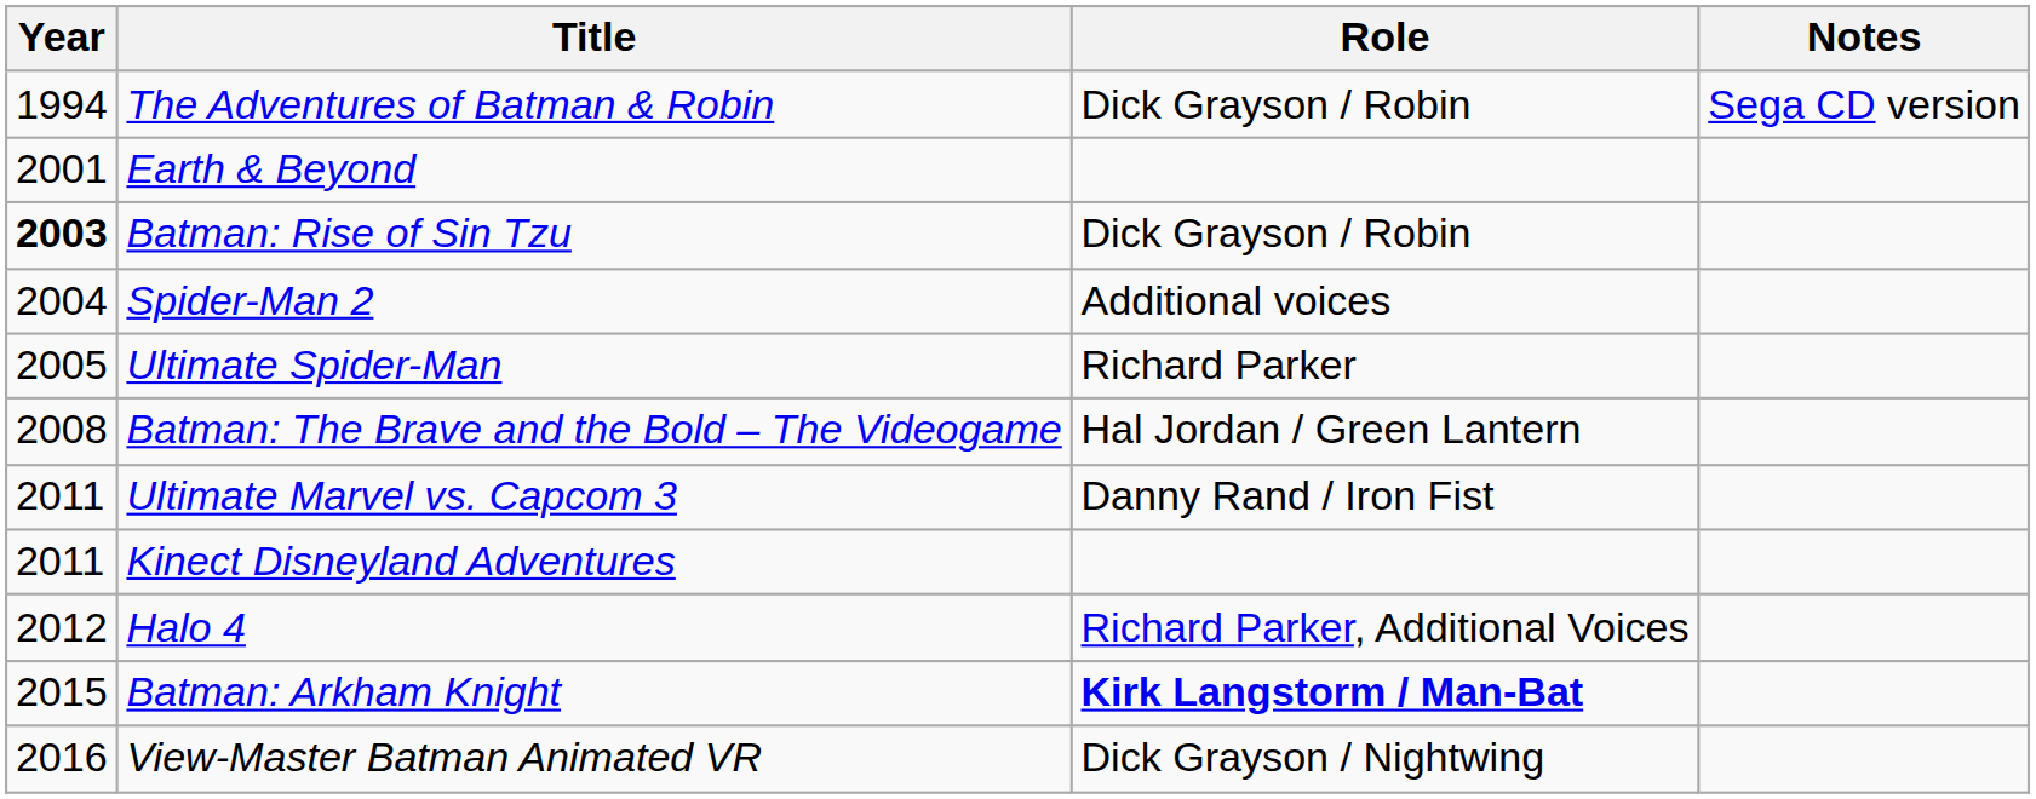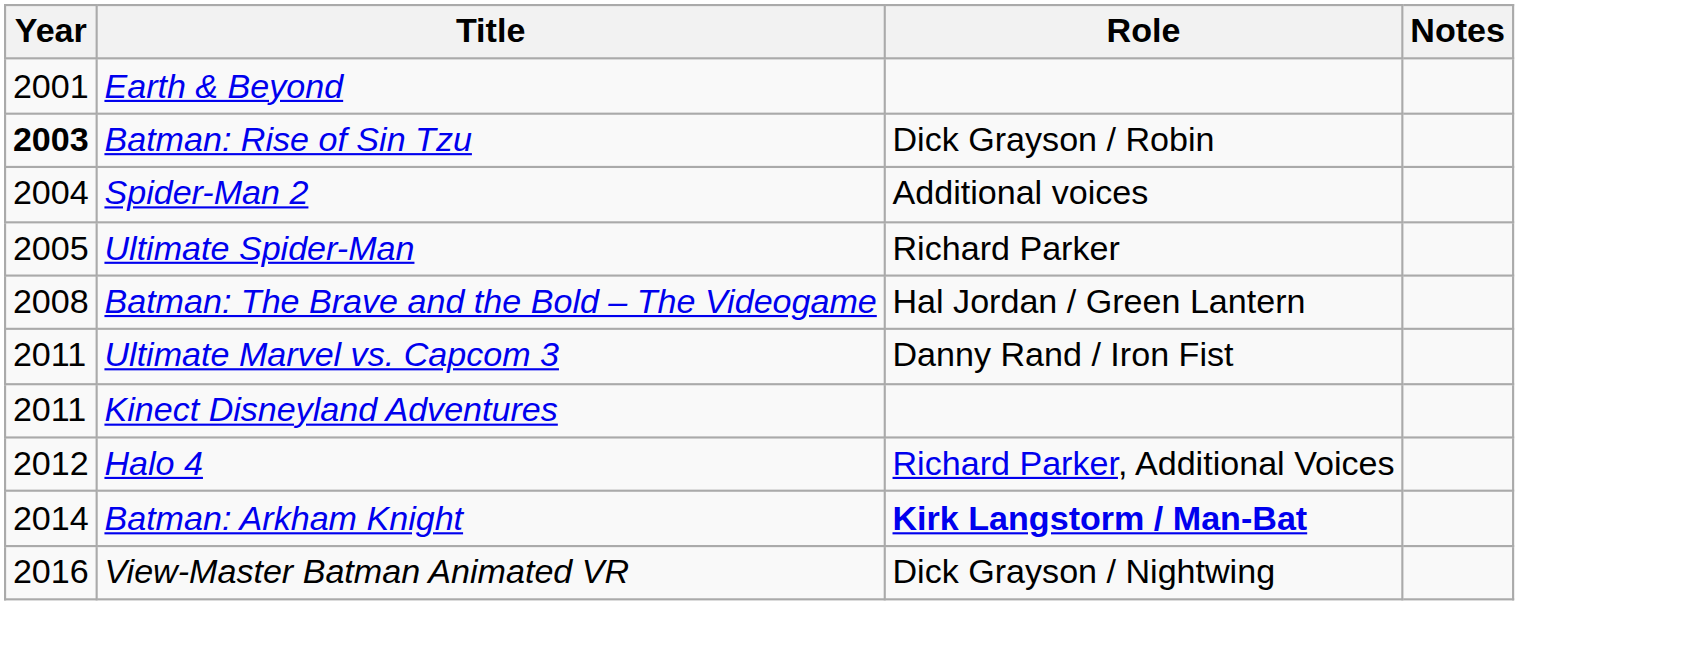- row: 1994 | The Adventures of Batman & Robin | Dick Grayson / Robin | Sega CD version
Batman: Arkham Knight | Year: 2015 -> 2014
